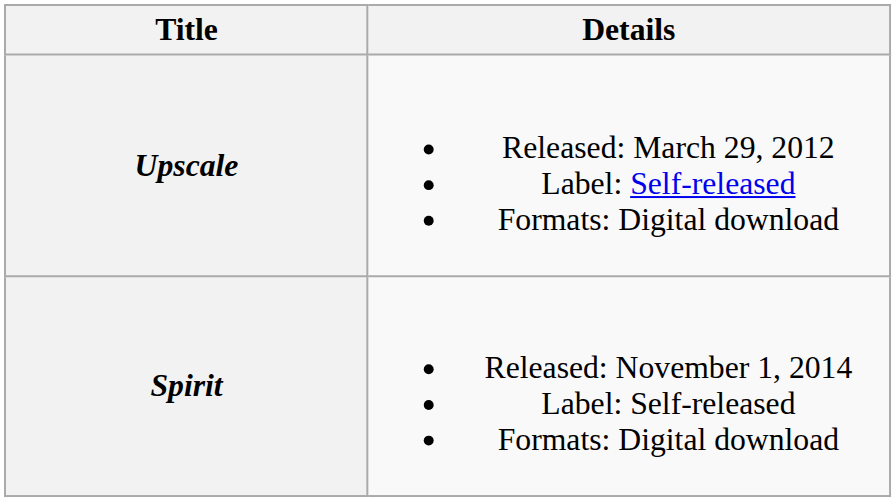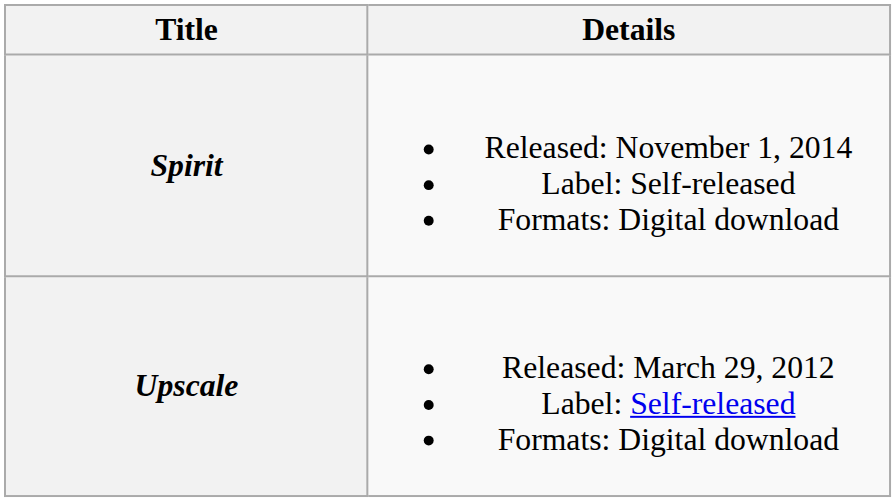rows swapped: Upscale <-> Spirit
